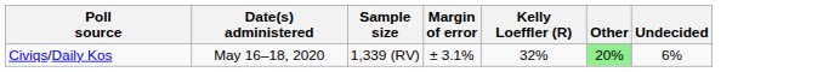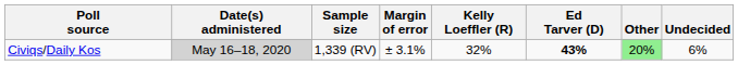+ column: Ed Tarver (D) | 43%
Civiqs/Daily Kos | Date(s) administered: no background -> lightgrey background
